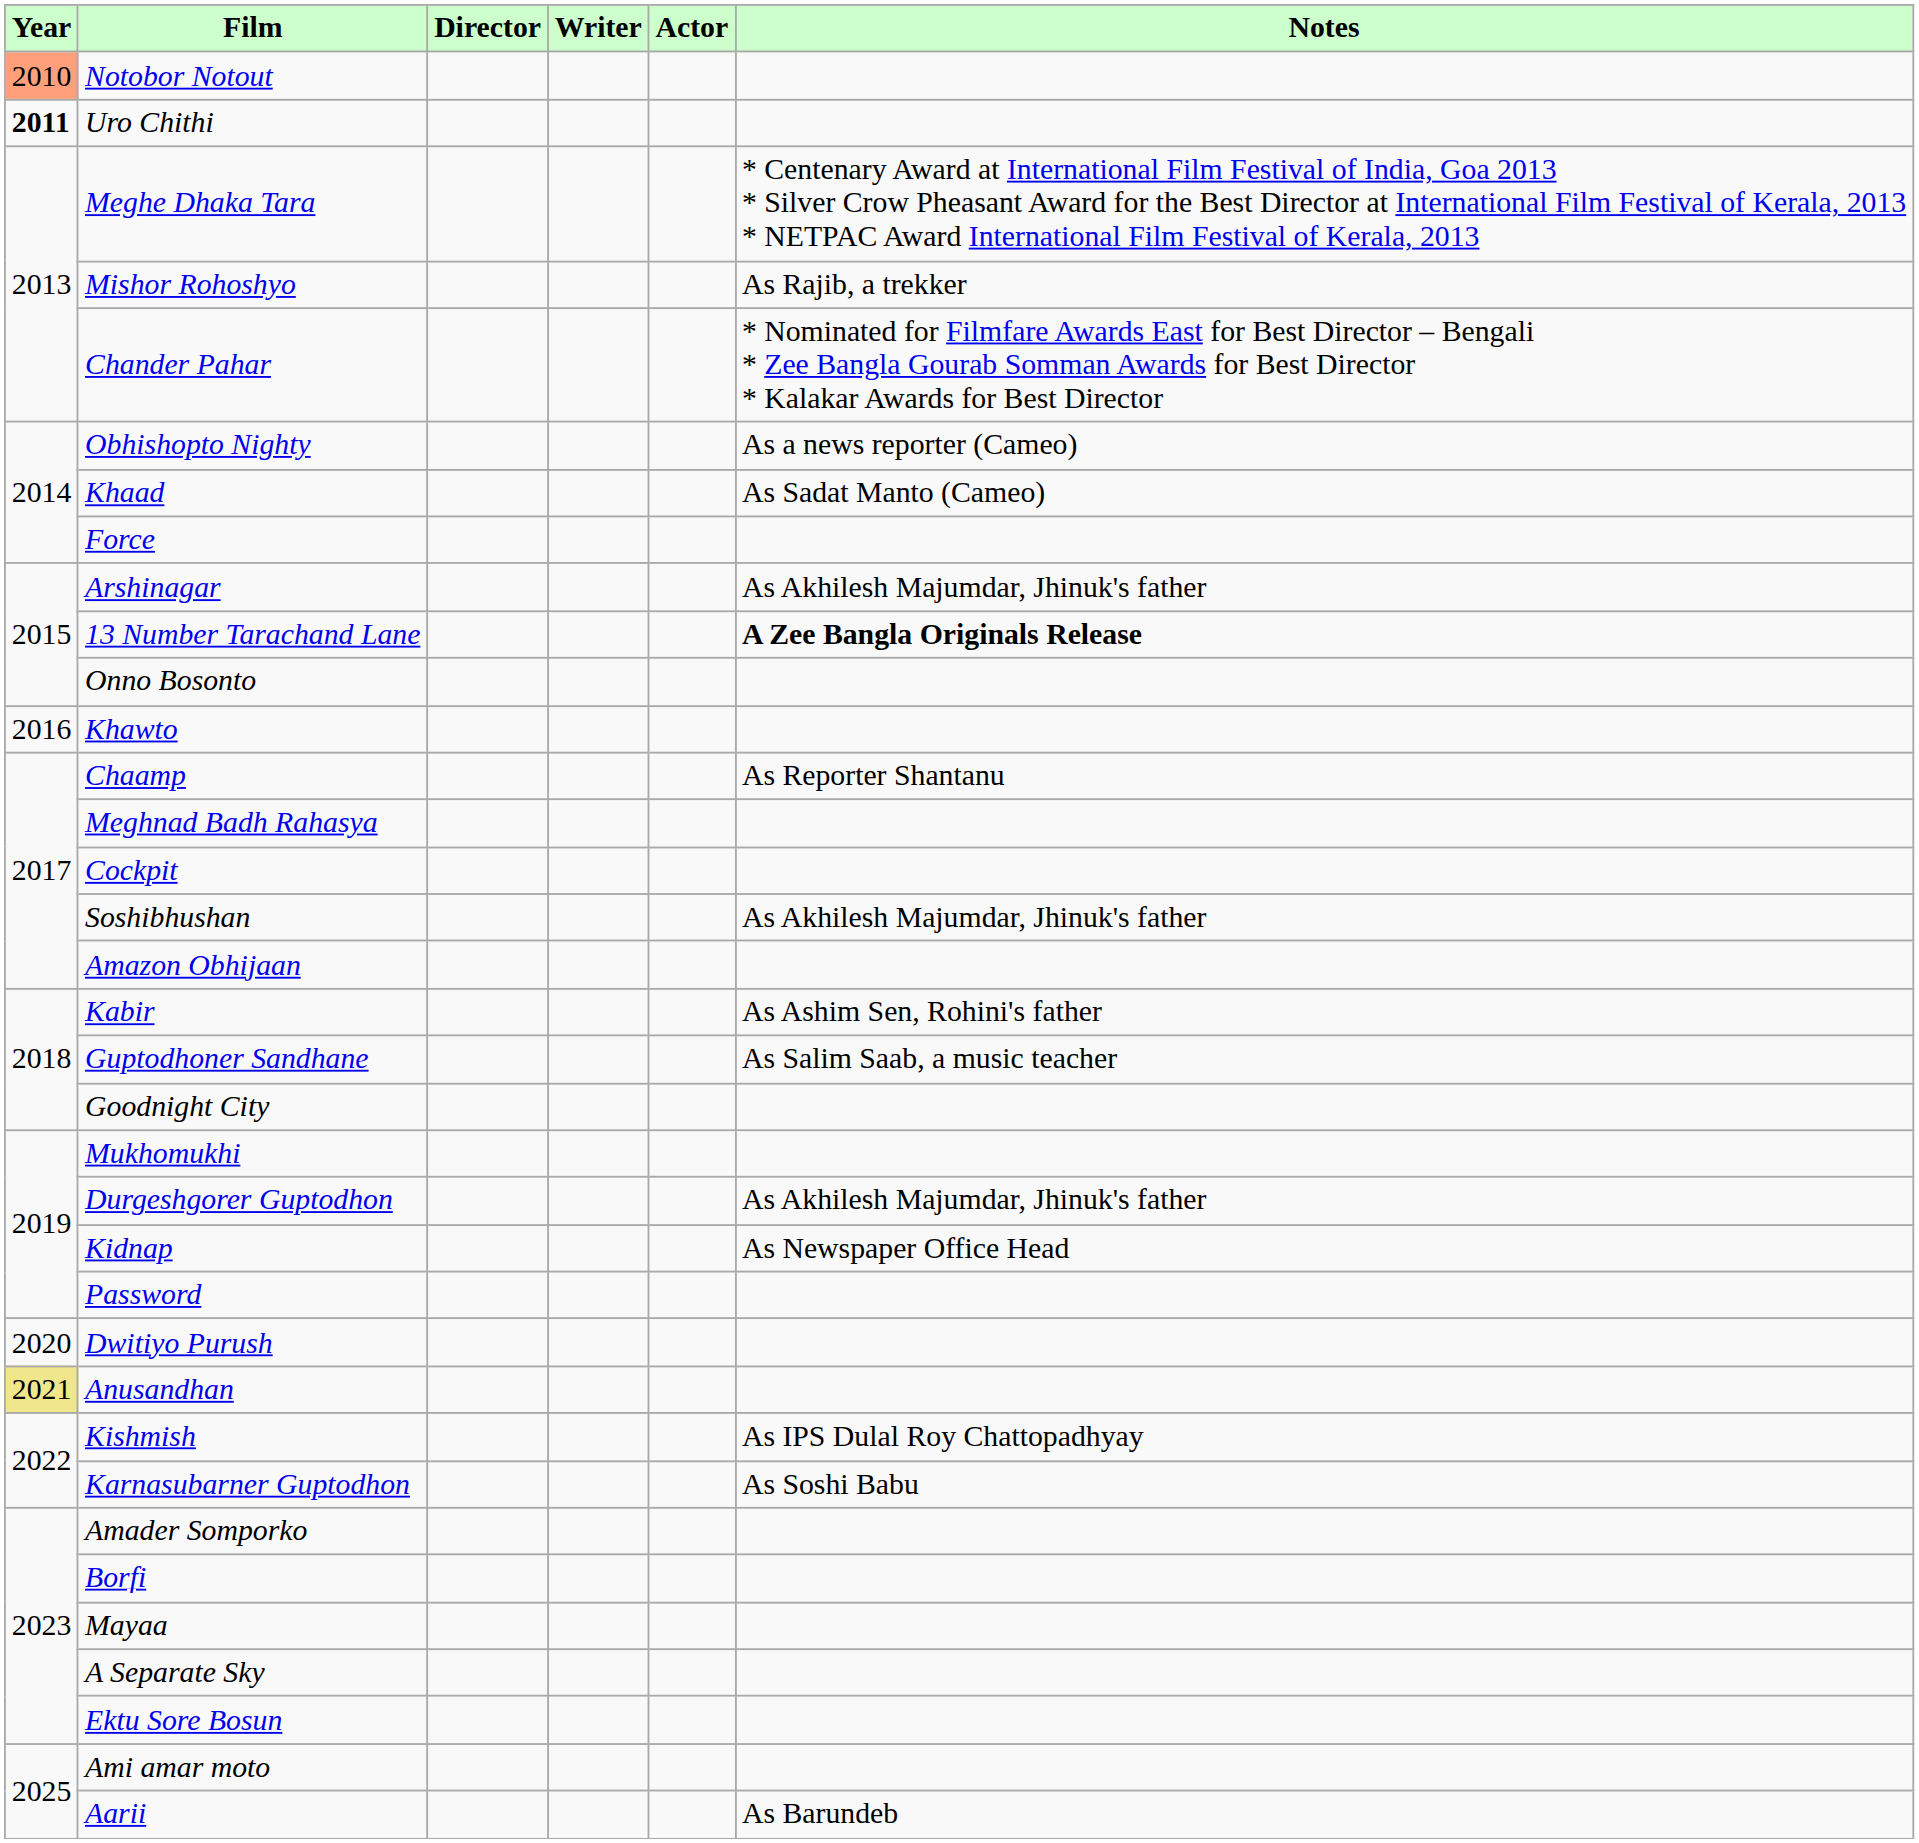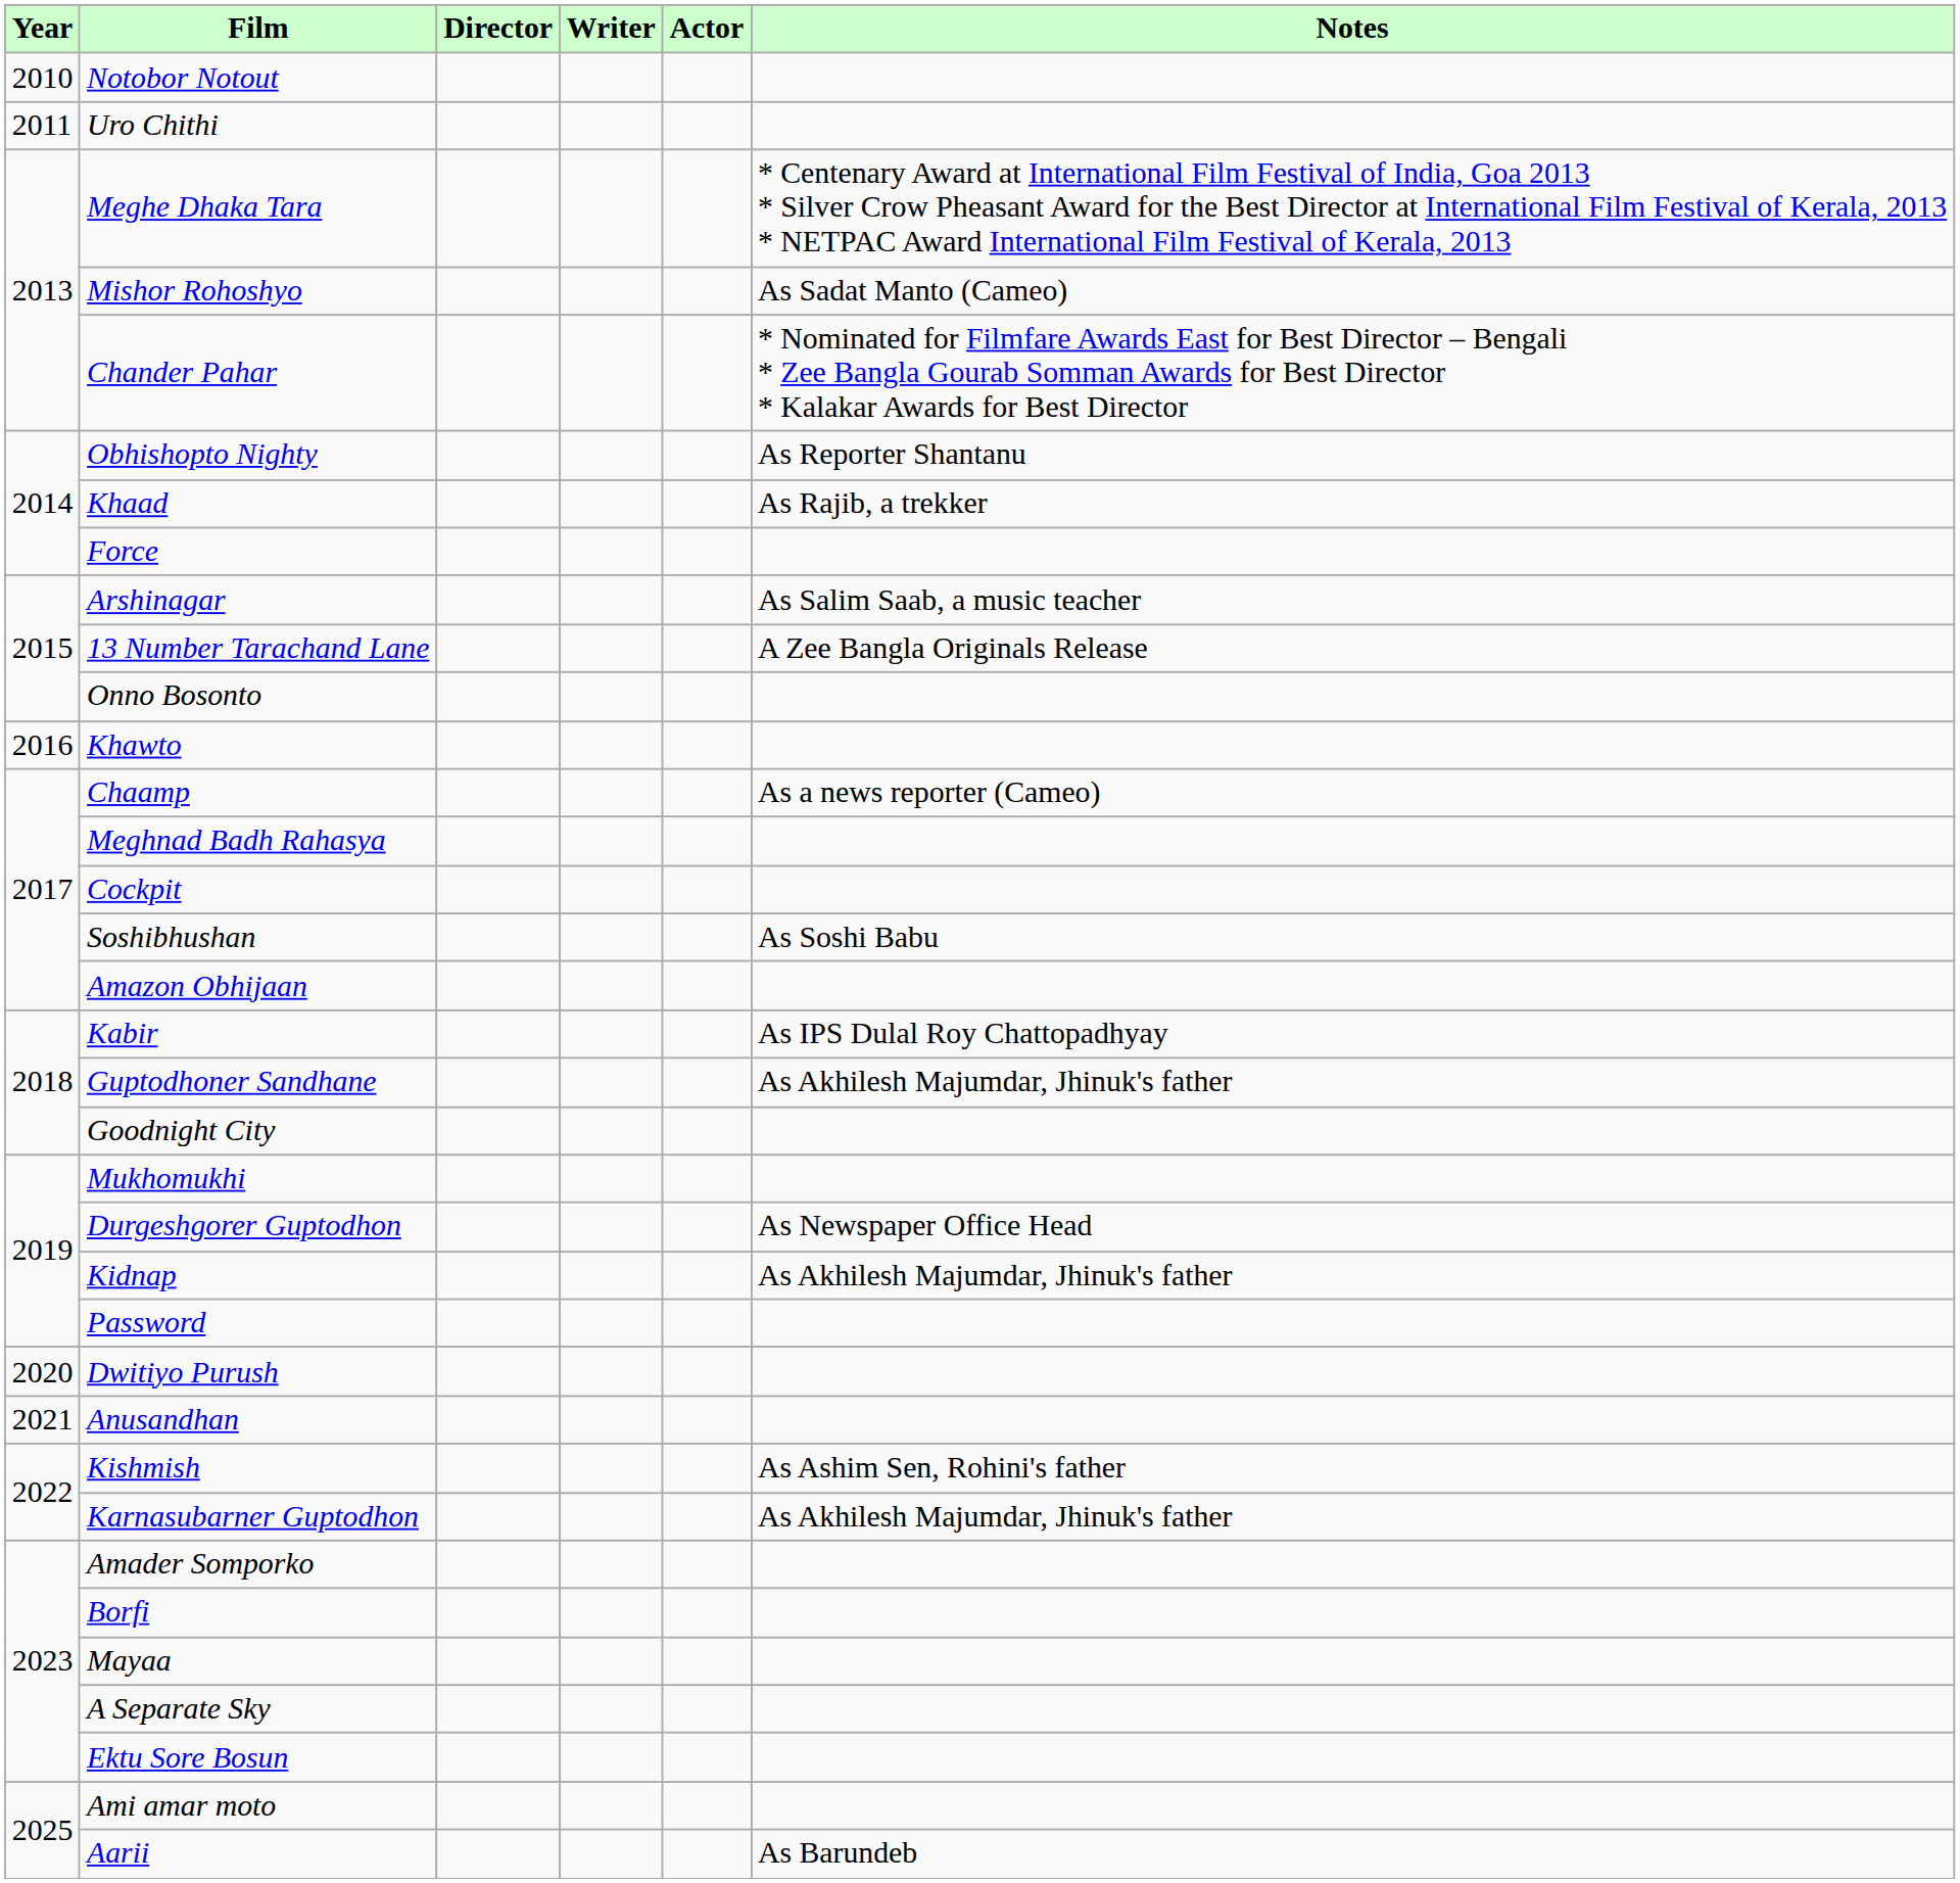Notobor Notout | Year: lightsalmon background -> no background
Uro Chithi | Year: bold -> normal
Mishor Rohoshyo | Notes: As Rajib, a trekker -> As Sadat Manto (Cameo)
Obhishopto Nighty | Notes: As a news reporter (Cameo) -> As Reporter Shantanu
Khaad | Notes: As Sadat Manto (Cameo) -> As Rajib, a trekker
Arshinagar | Notes: As Akhilesh Majumdar, Jhinuk's father -> As Salim Saab, a music teacher
13 Number Tarachand Lane | Notes: bold -> normal
Chaamp | Notes: As Reporter Shantanu -> As a news reporter (Cameo)
Soshibhushan | Notes: As Akhilesh Majumdar, Jhinuk's father -> As Soshi Babu
Kabir | Notes: As Ashim Sen, Rohini's father -> As IPS Dulal Roy Chattopadhyay
Guptodhoner Sandhane | Notes: As Salim Saab, a music teacher -> As Akhilesh Majumdar, Jhinuk's father
Durgeshgorer Guptodhon | Notes: As Akhilesh Majumdar, Jhinuk's father -> As Newspaper Office Head
Kidnap | Notes: As Newspaper Office Head -> As Akhilesh Majumdar, Jhinuk's father
Anusandhan | Year: khaki background -> no background
Kishmish | Notes: As IPS Dulal Roy Chattopadhyay -> As Ashim Sen, Rohini's father
Karnasubarner Guptodhon | Notes: As Soshi Babu -> As Akhilesh Majumdar, Jhinuk's father
